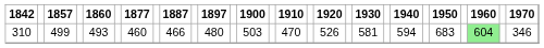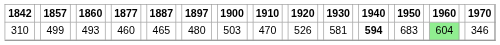310 | 1887: 466 -> 465
310 | 1940: normal -> bold
